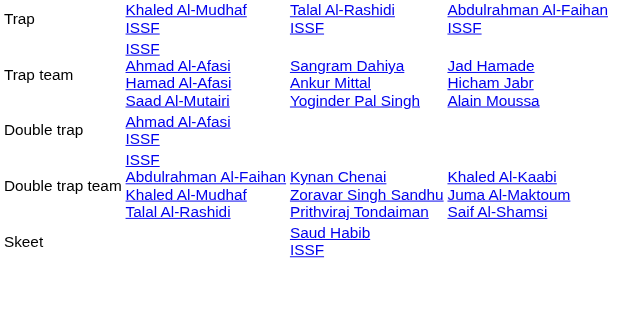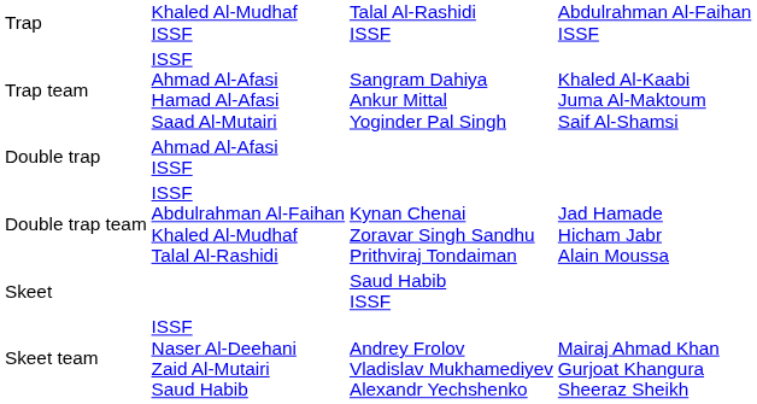Trap team | column 4: Jad Hamade Hicham Jabr Alain Moussa -> Khaled Al-Kaabi Juma Al-Maktoum Saif Al-Shamsi
Double trap team | column 4: Khaled Al-Kaabi Juma Al-Maktoum Saif Al-Shamsi -> Jad Hamade Hicham Jabr Alain Moussa
+ row: Skeet team | ISSF Naser Al-Deehani Zaid Al-Mutairi Saud Habib | Andrey Frolov Vladislav Mukhamediyev Alexandr Yechshenko | Mairaj Ahmad Khan Gurjoat Khangura Sheeraz Sheikh
